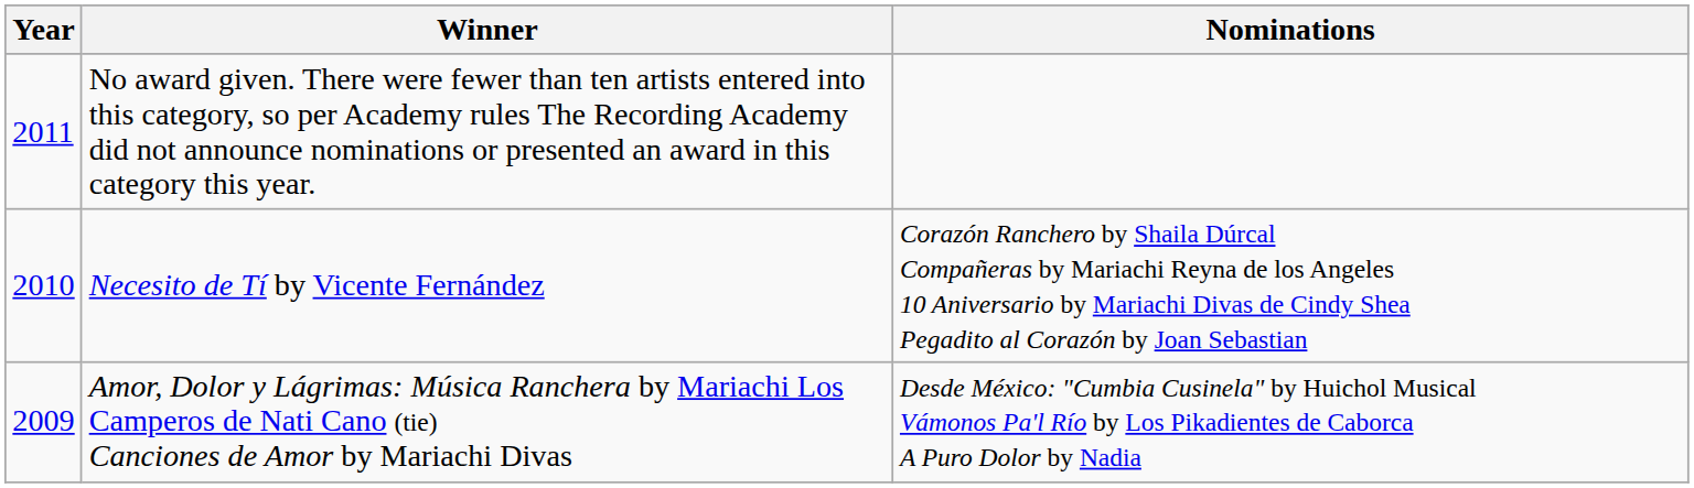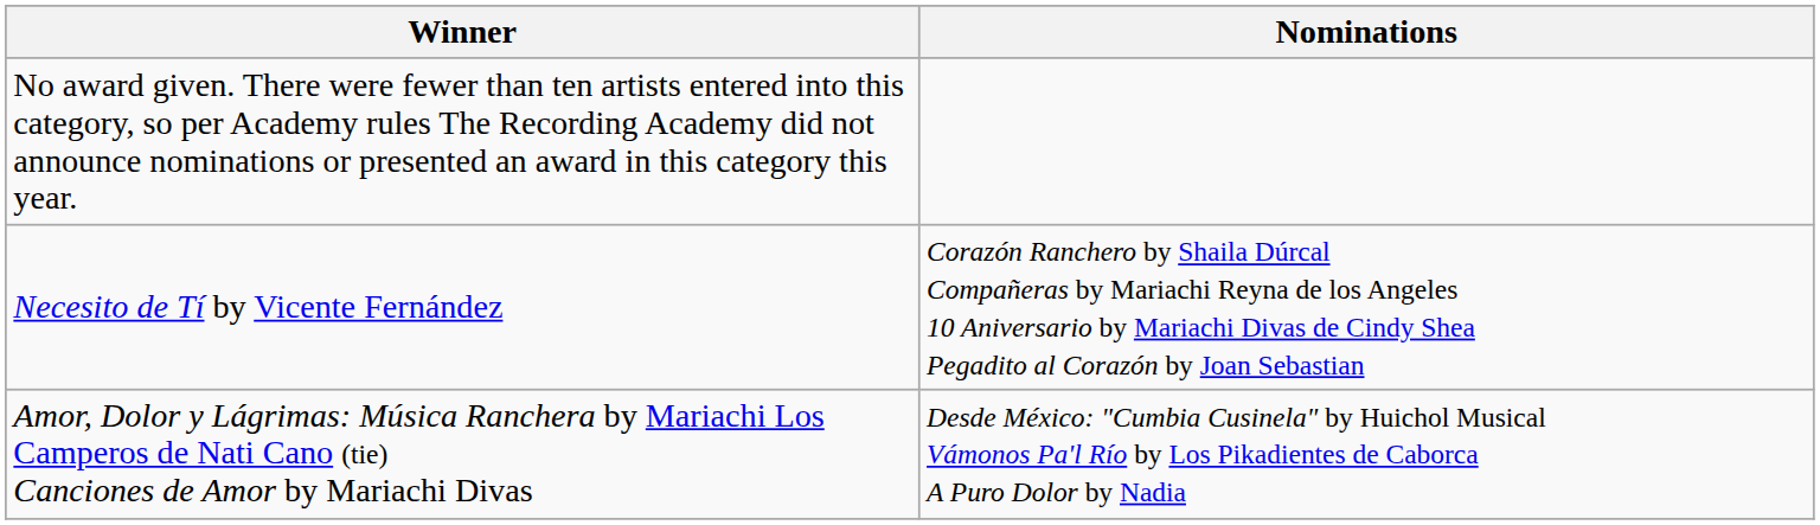- column: Year | 2011 | 2010 | 2009
